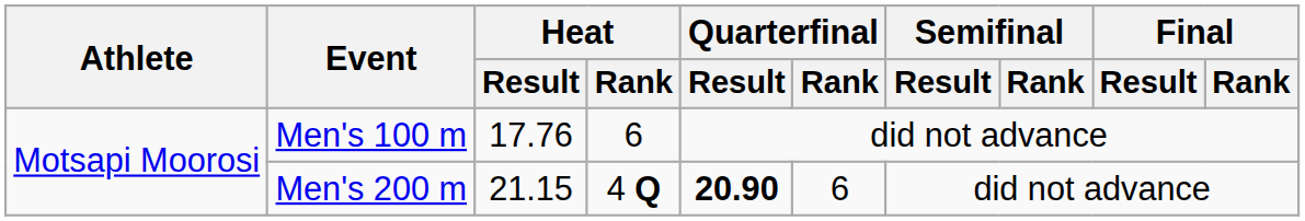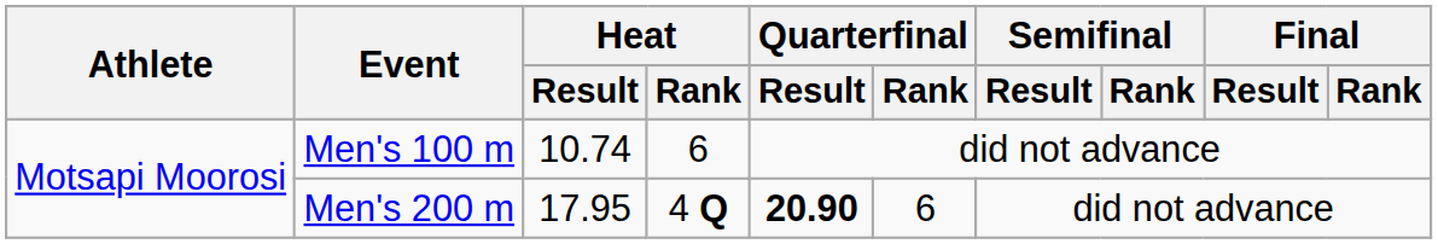Men's 100 m | Heat / Result: 17.76 -> 10.74
Men's 200 m | Heat / Result: 21.15 -> 17.95
